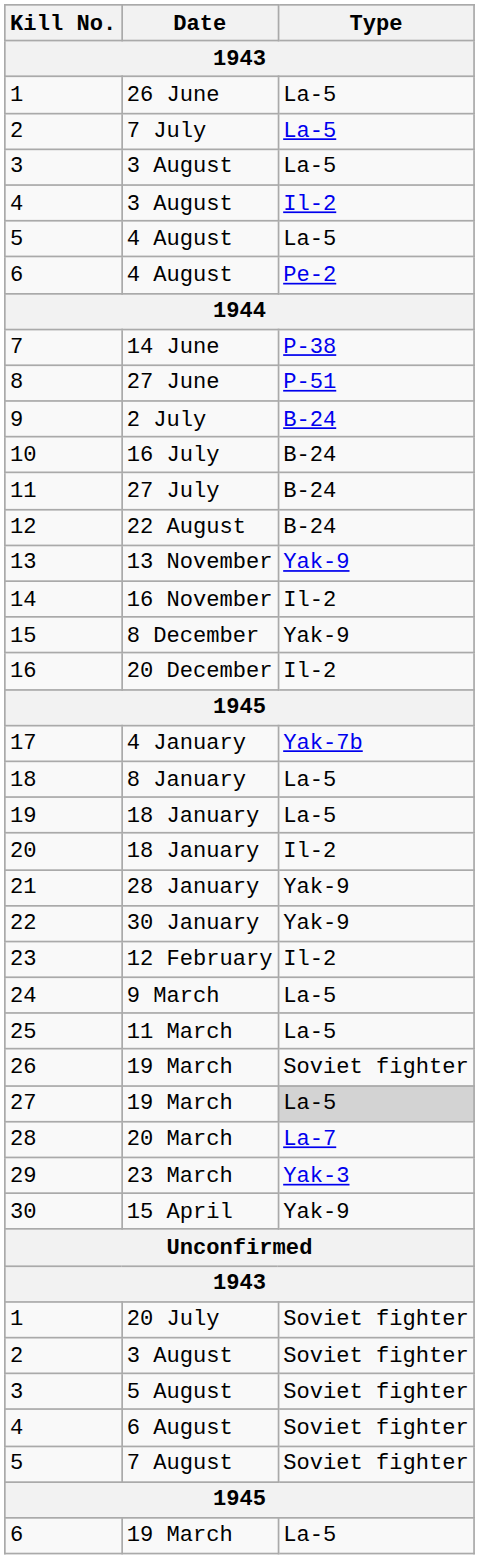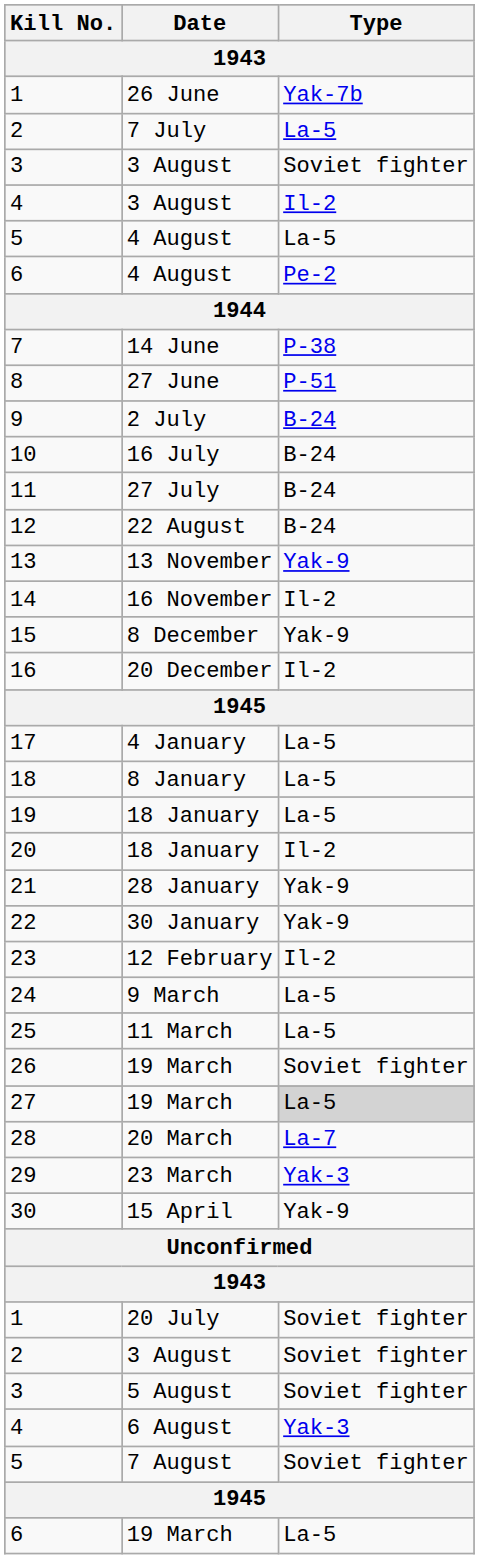1 / 26 June | Type: La-5 -> Yak-7b
3 / 3 August | Type: La-5 -> Soviet fighter
17 | Type: Yak-7b -> La-5
4 / 6 August | Type: Soviet fighter -> Yak-3
